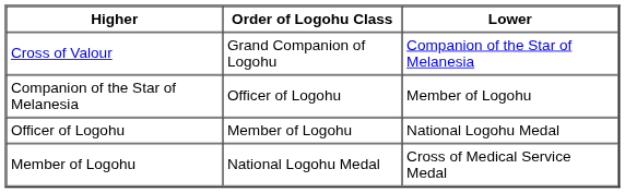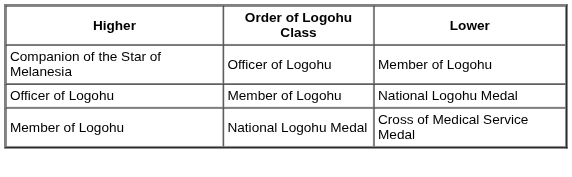- row: Cross of Valour | Grand Companion of Logohu | Companion of the Star of Melanesia
